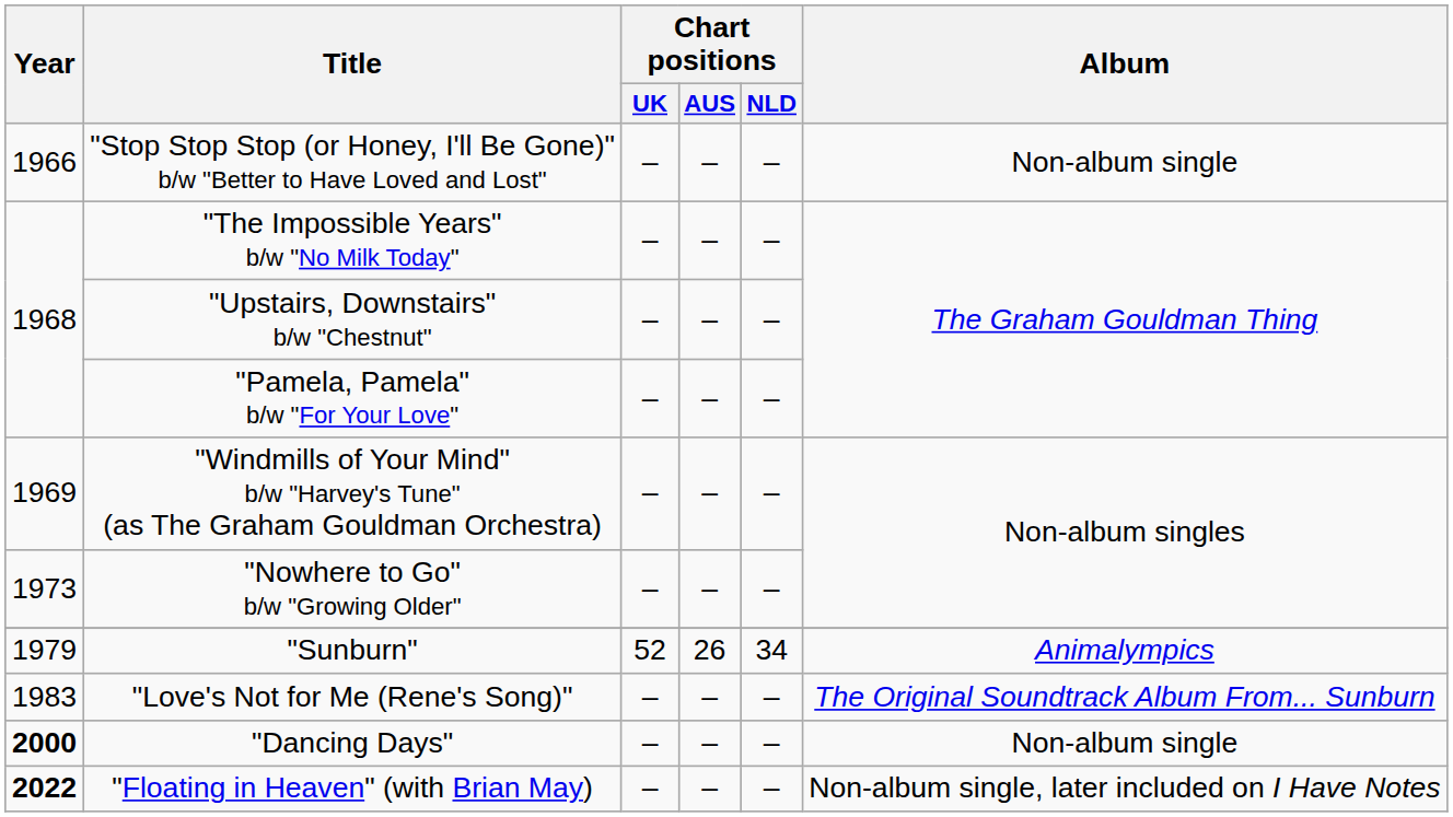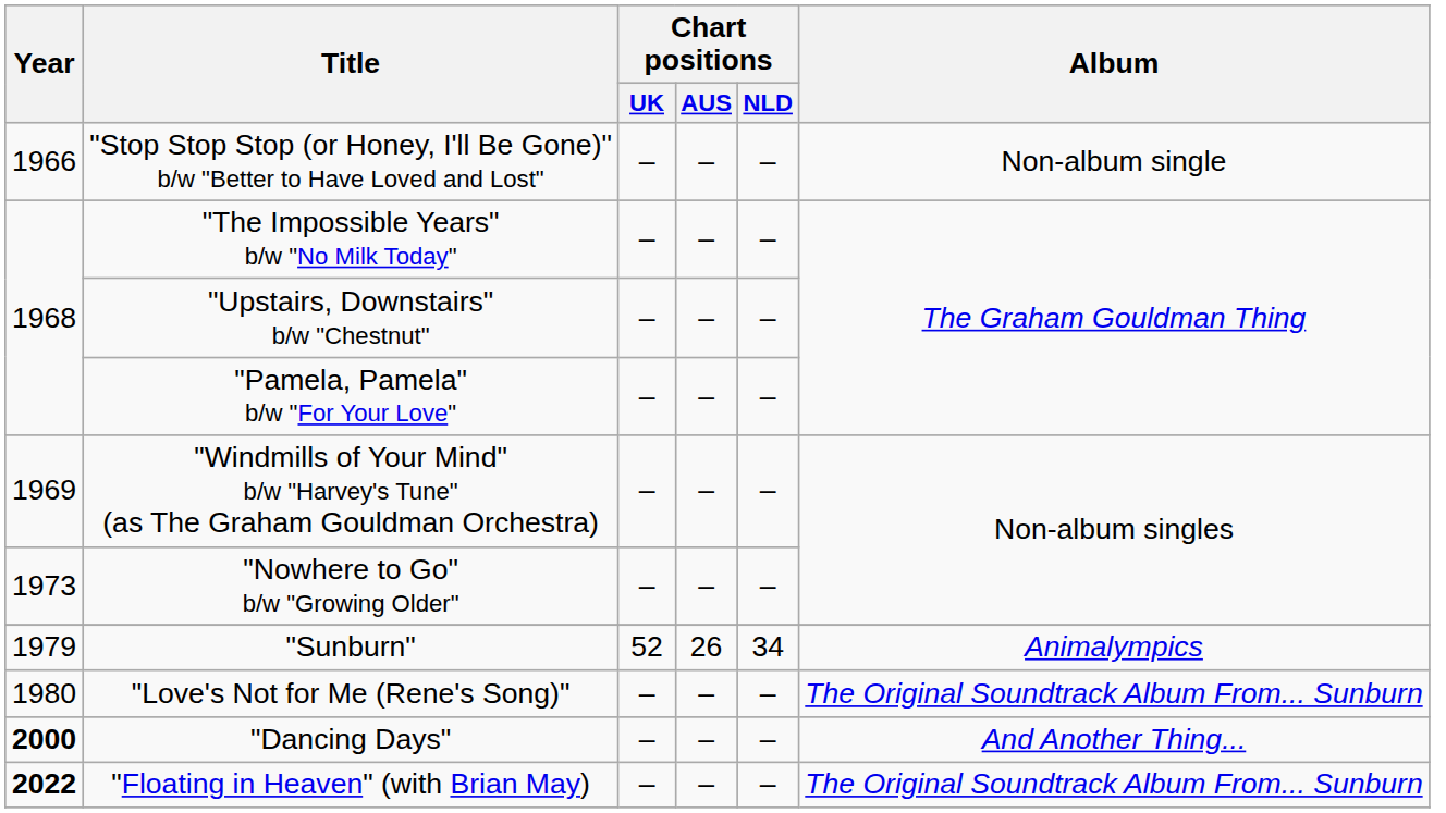"Love's Not for Me (Rene's Song)" | Year: 1983 -> 1980
"Dancing Days" | Album: Non-album single -> And Another Thing...
"Floating in Heaven" (with Brian May) | Album: Non-album single, later included on I Have Notes -> The Original Soundtrack Album From... Sunburn
